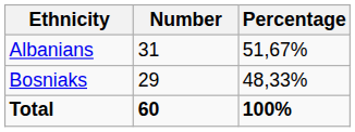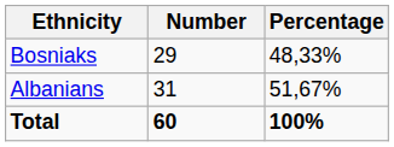rows swapped: Albanians <-> Bosniaks
